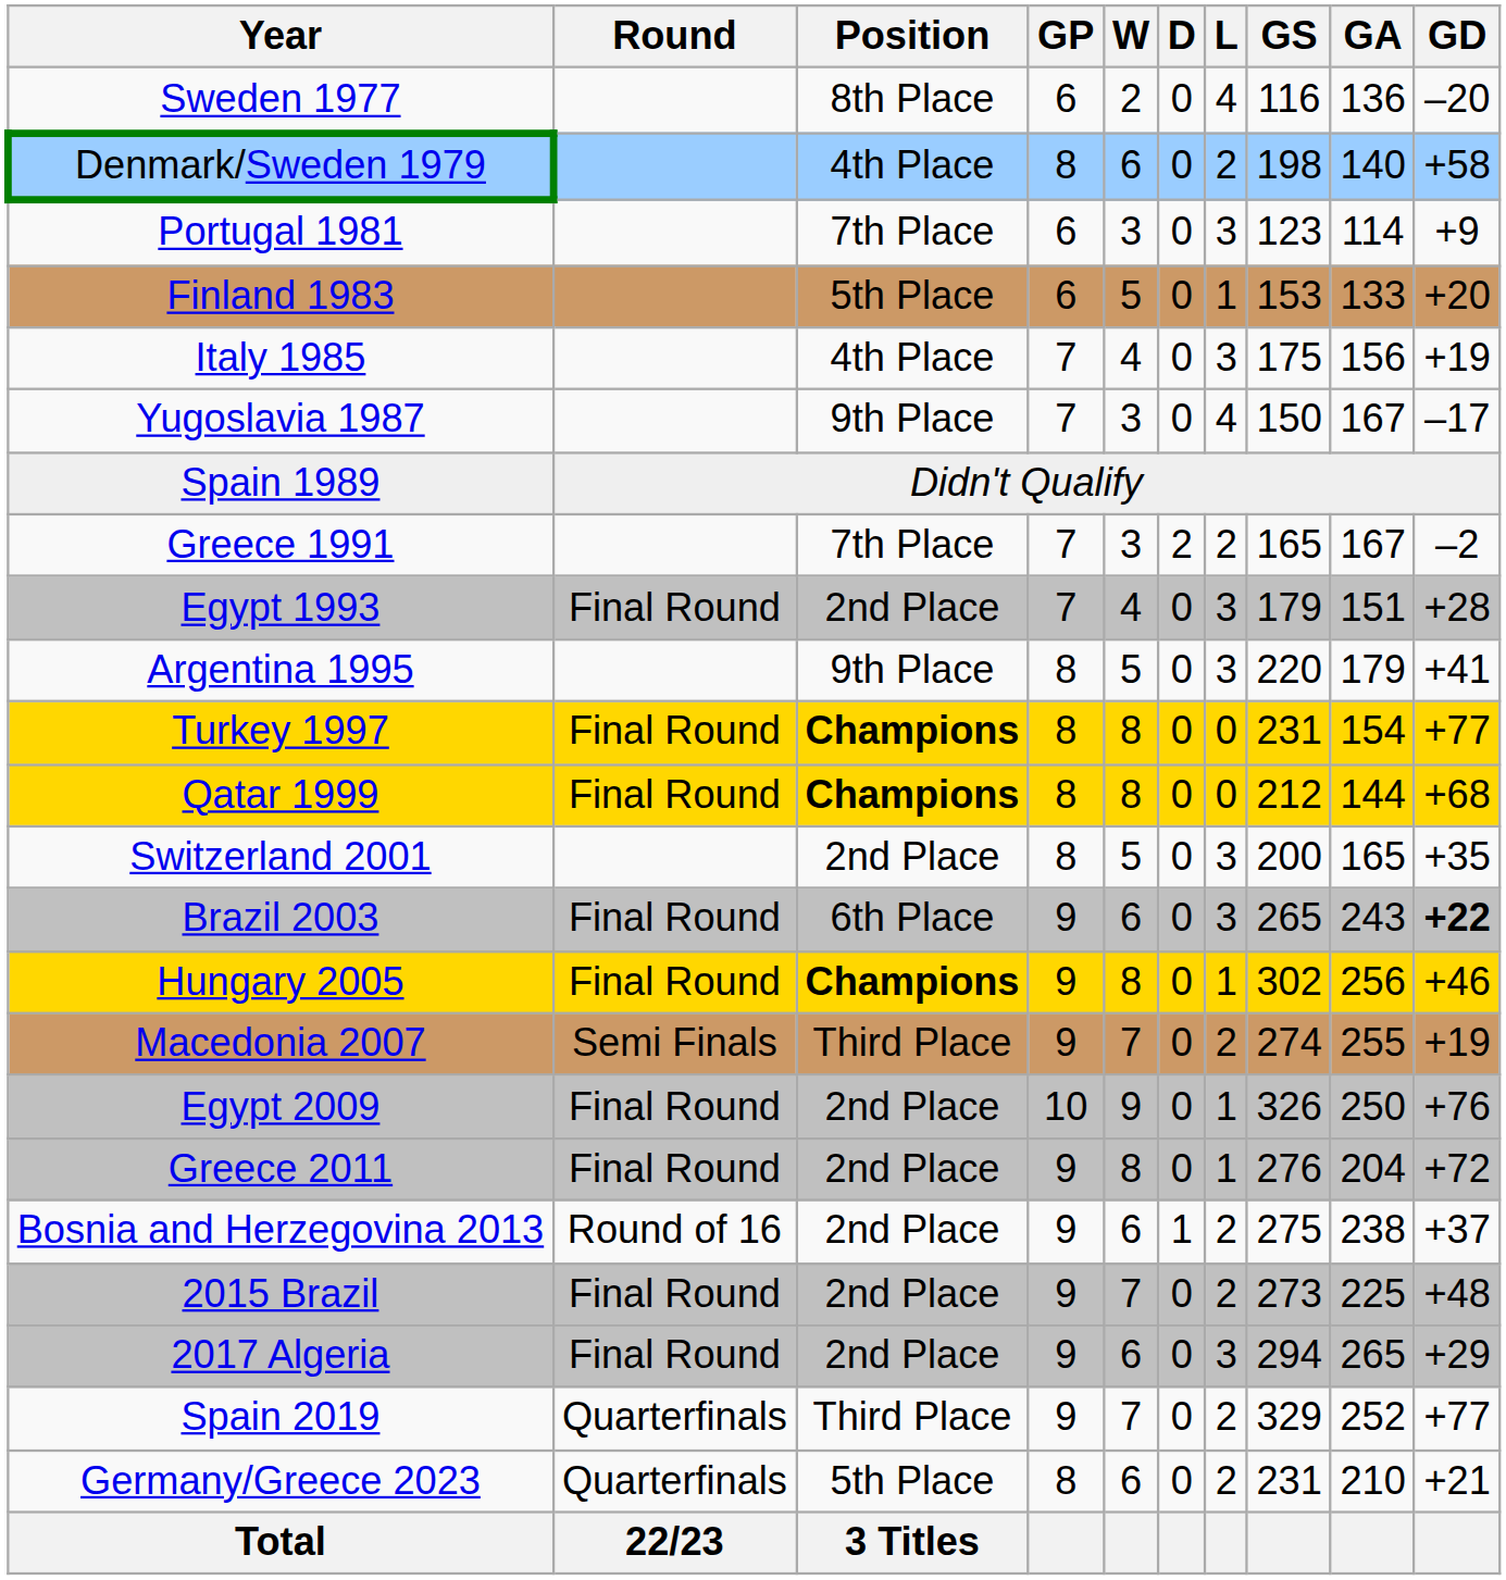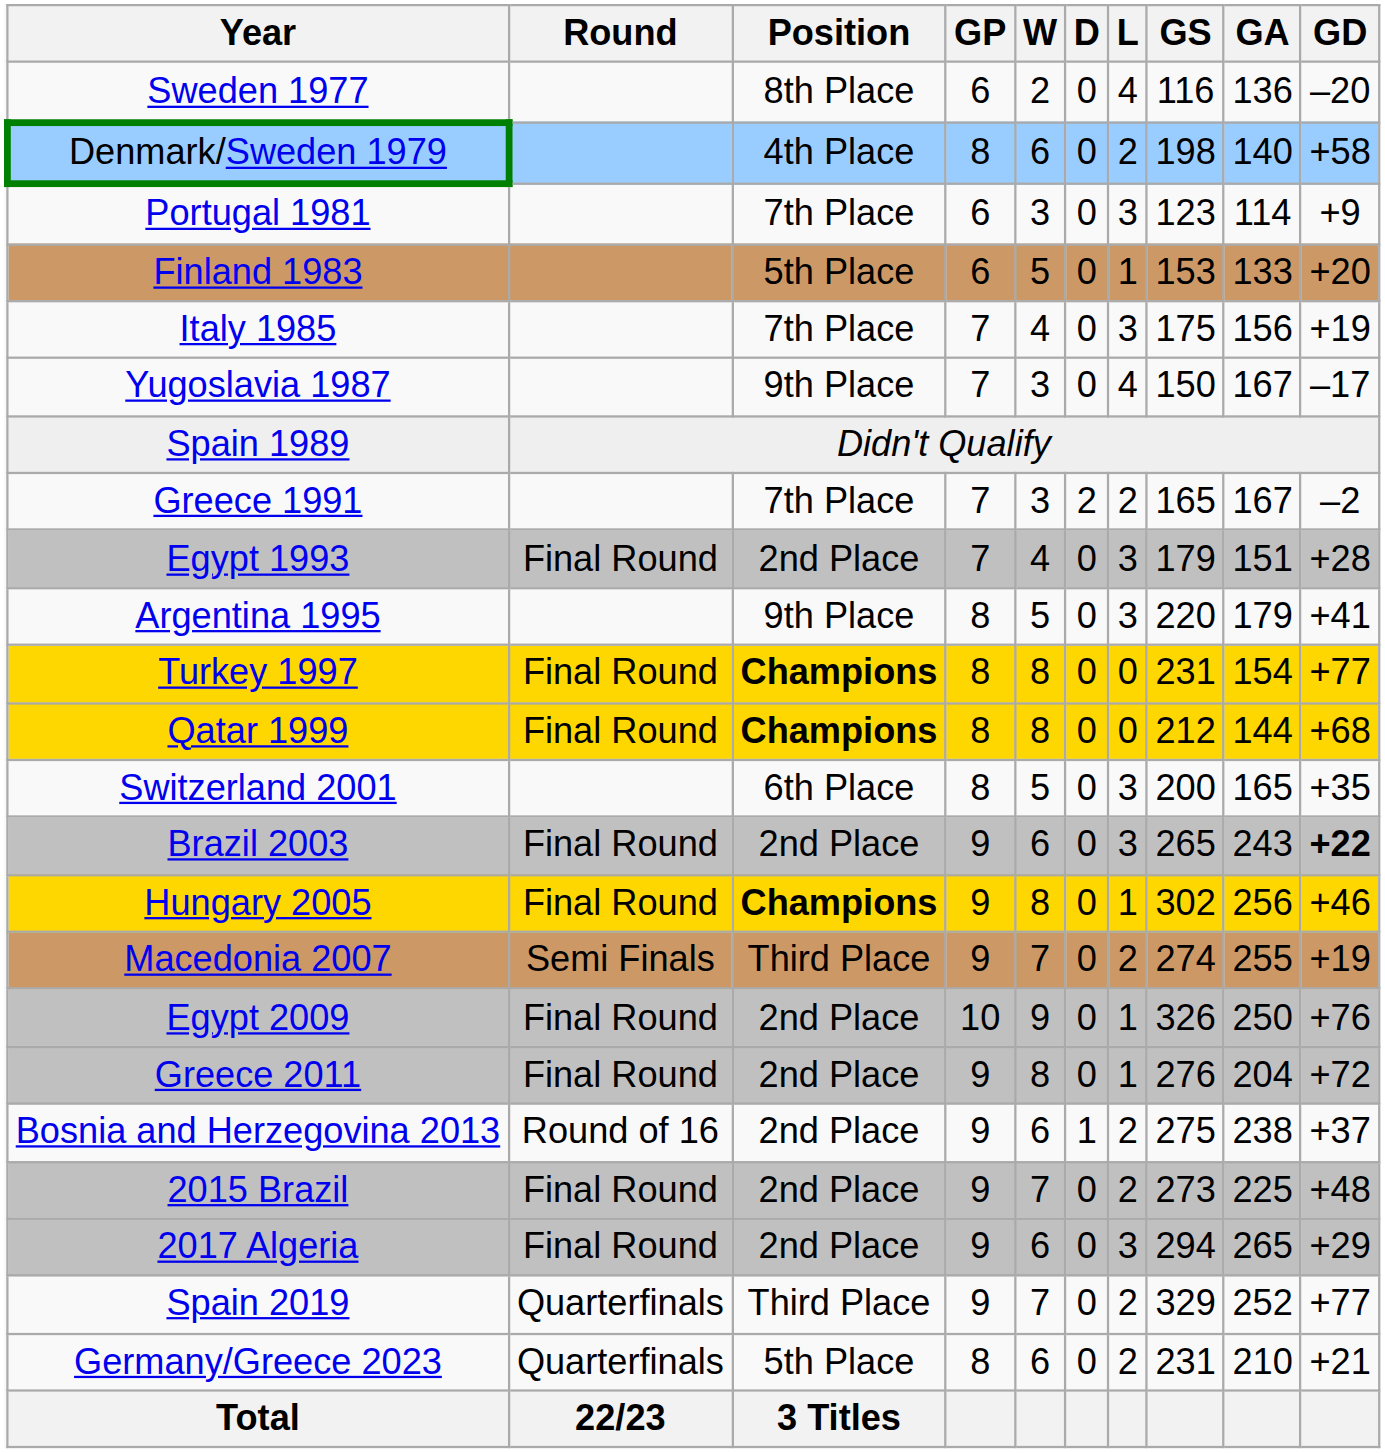Italy 1985 | Position: 4th Place -> 7th Place
Switzerland 2001 | Position: 2nd Place -> 6th Place
Brazil 2003 | Position: 6th Place -> 2nd Place
